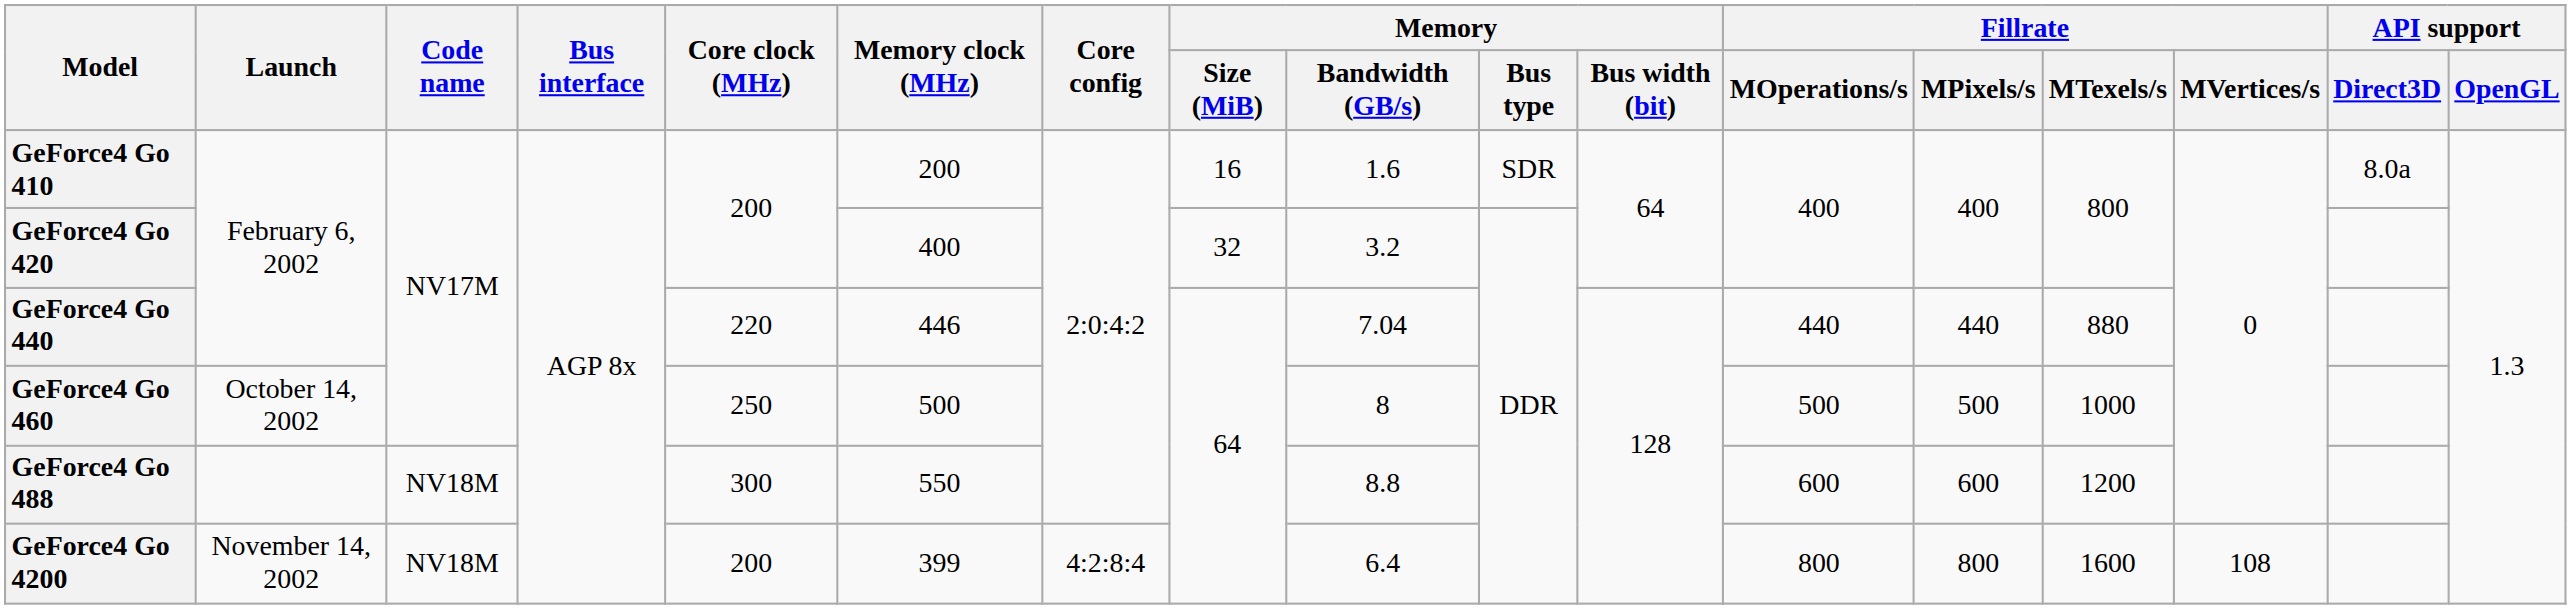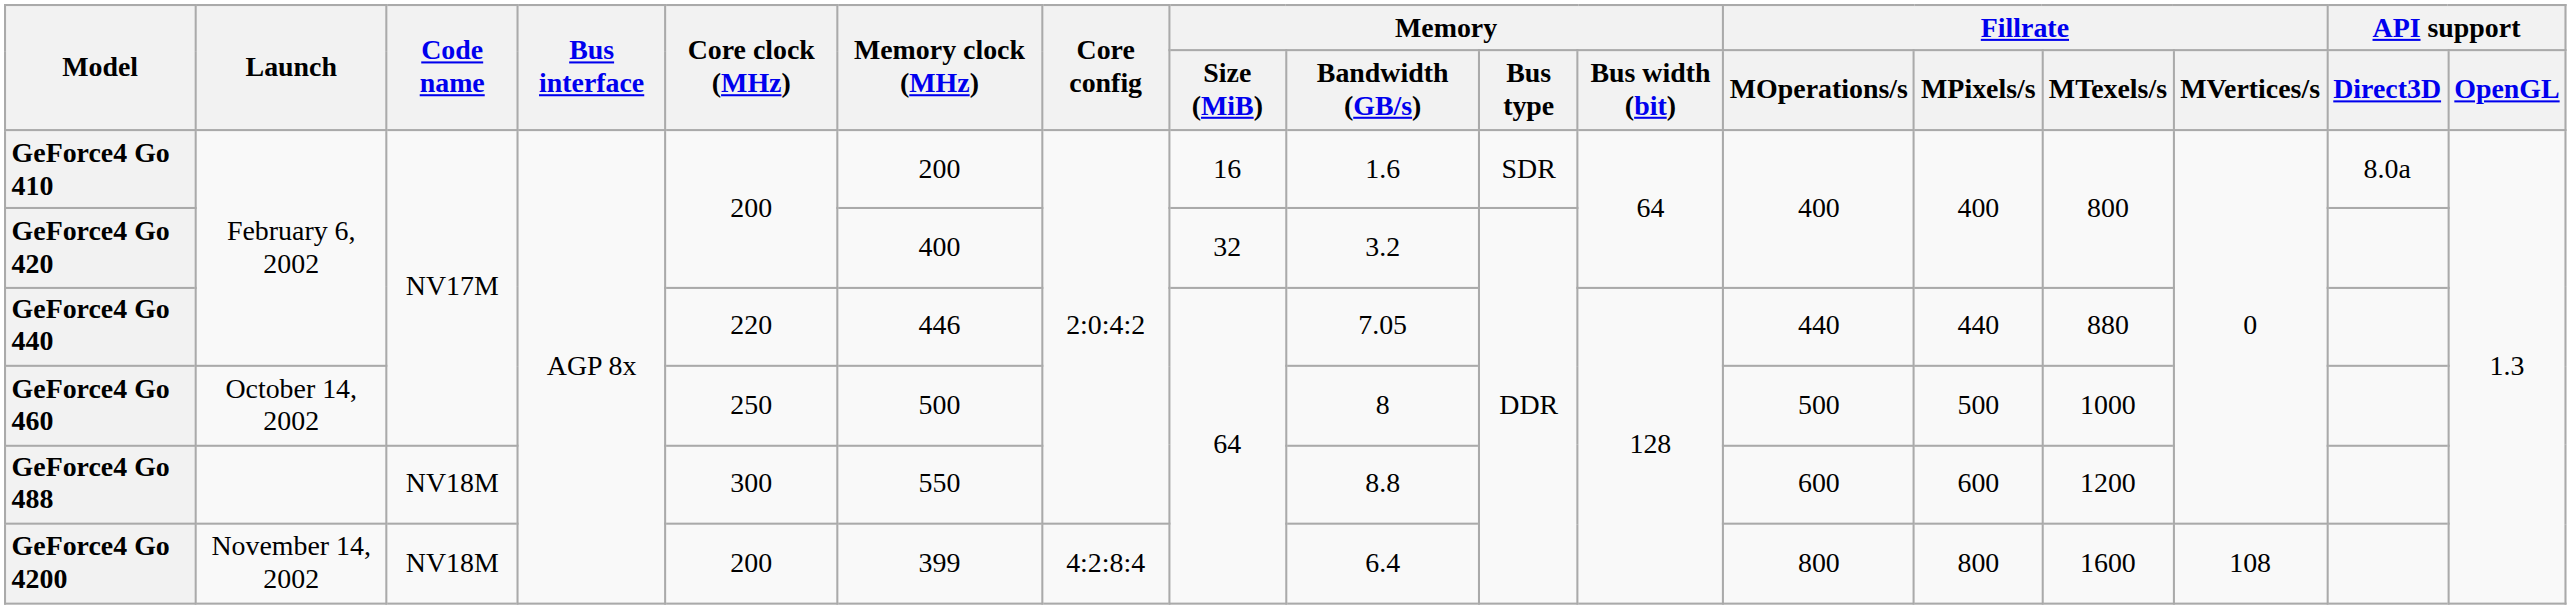GeForce4 Go 440 | Memory / Bandwidth (GB/s): 7.04 -> 7.05
